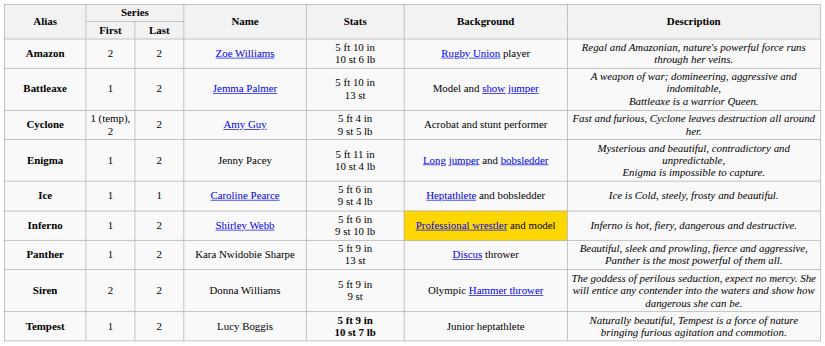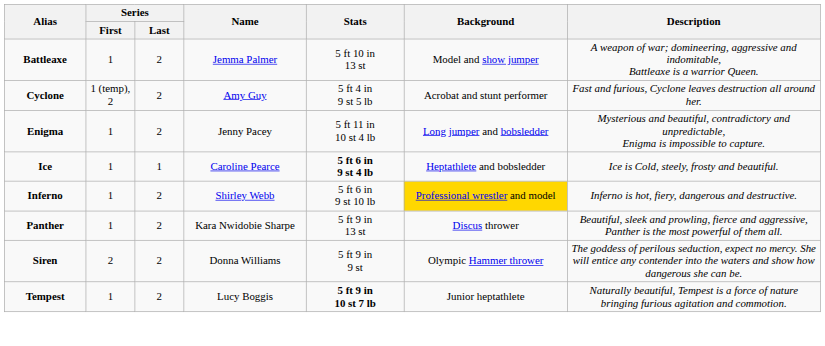- row: Amazon | 2 | 2 | Zoe Williams | 5 ft 10 in 10 st 6 lb | Rugby Union player | Regal and Amazonian, nature's powerful force runs through her veins.
Ice | Stats: normal -> bold
